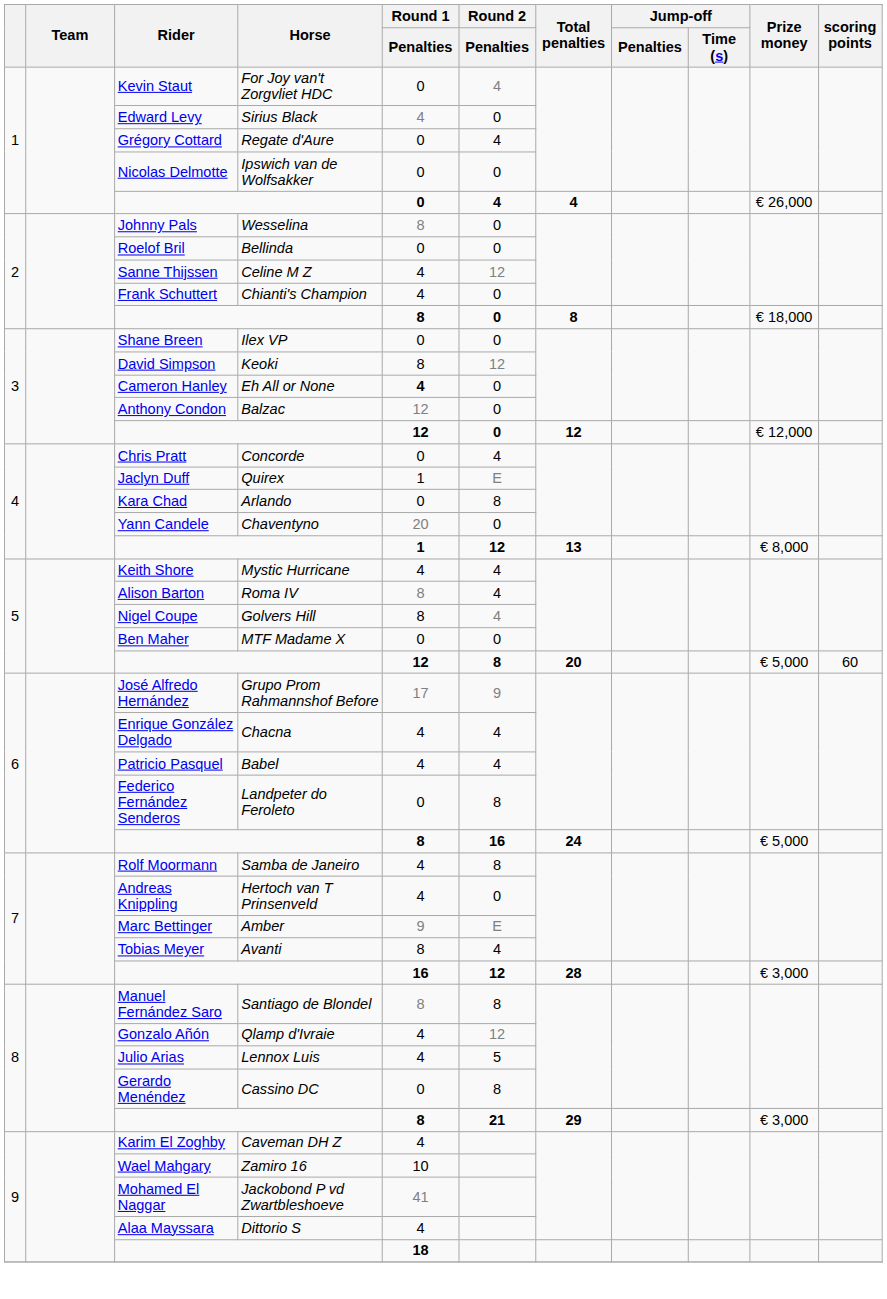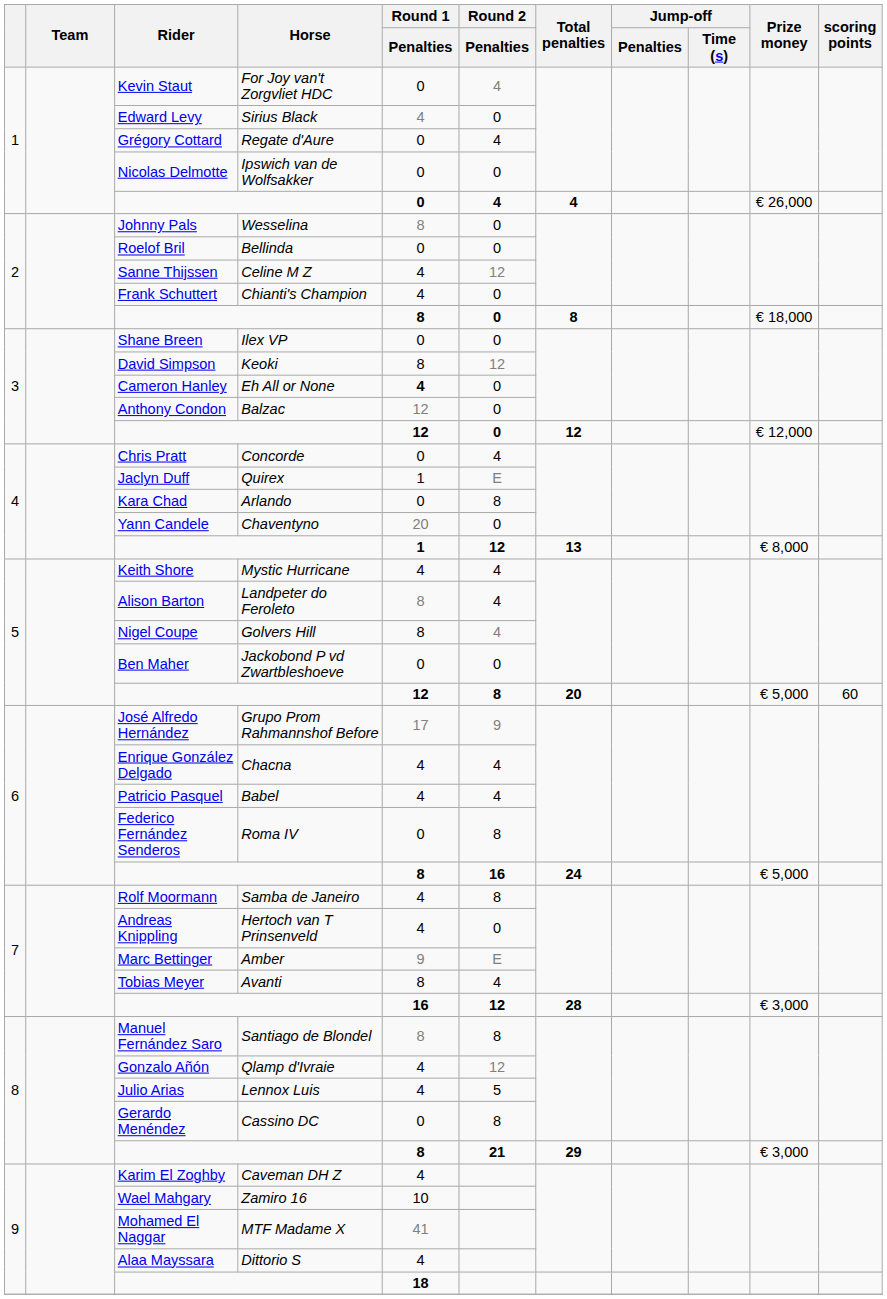Alison Barton | Horse: Roma IV -> Landpeter do Feroleto
Ben Maher | Horse: MTF Madame X -> Jackobond P vd Zwartbleshoeve
Federico Fernández Senderos | Horse: Landpeter do Feroleto -> Roma IV
Mohamed El Naggar | Horse: Jackobond P vd Zwartbleshoeve -> MTF Madame X
